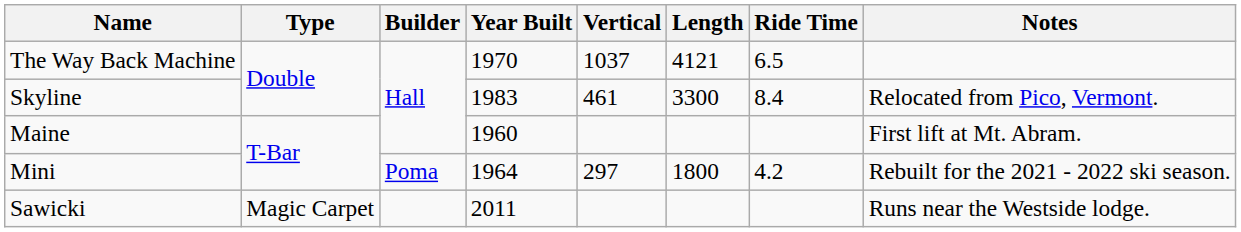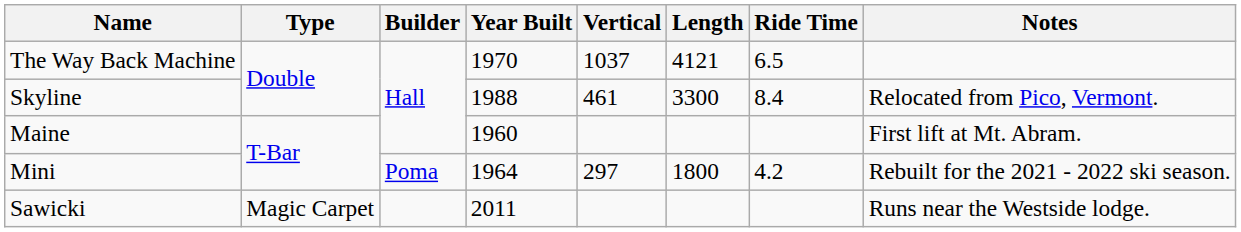Skyline | Year Built: 1983 -> 1988
